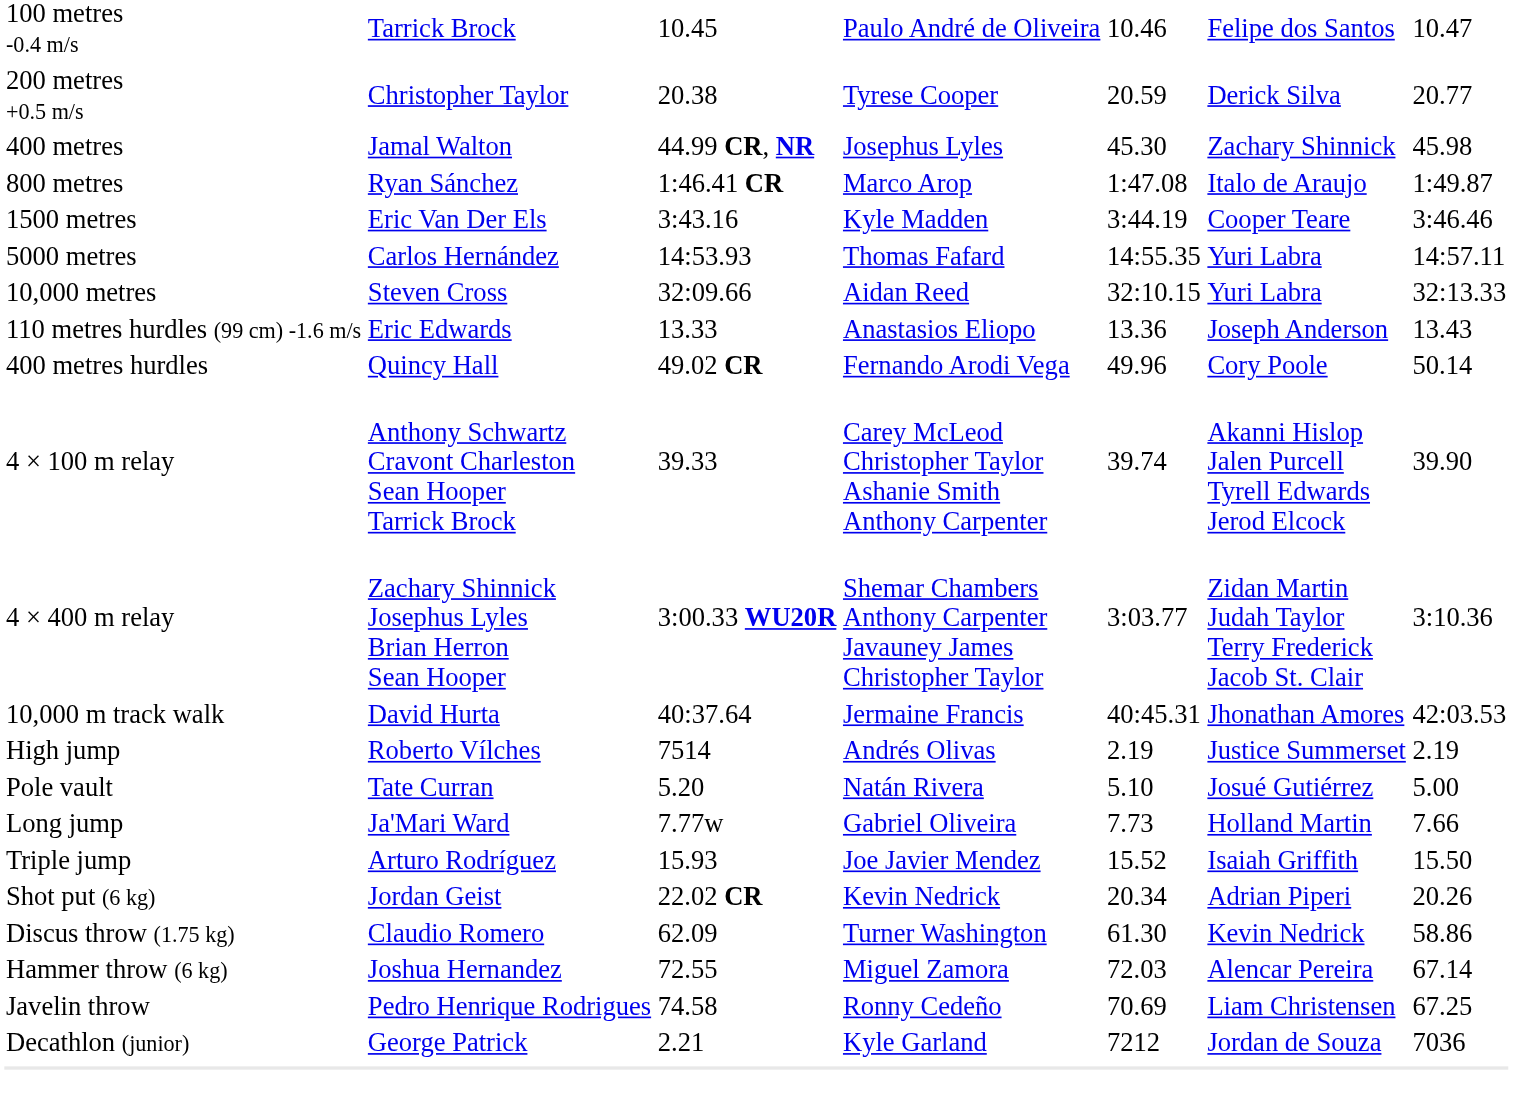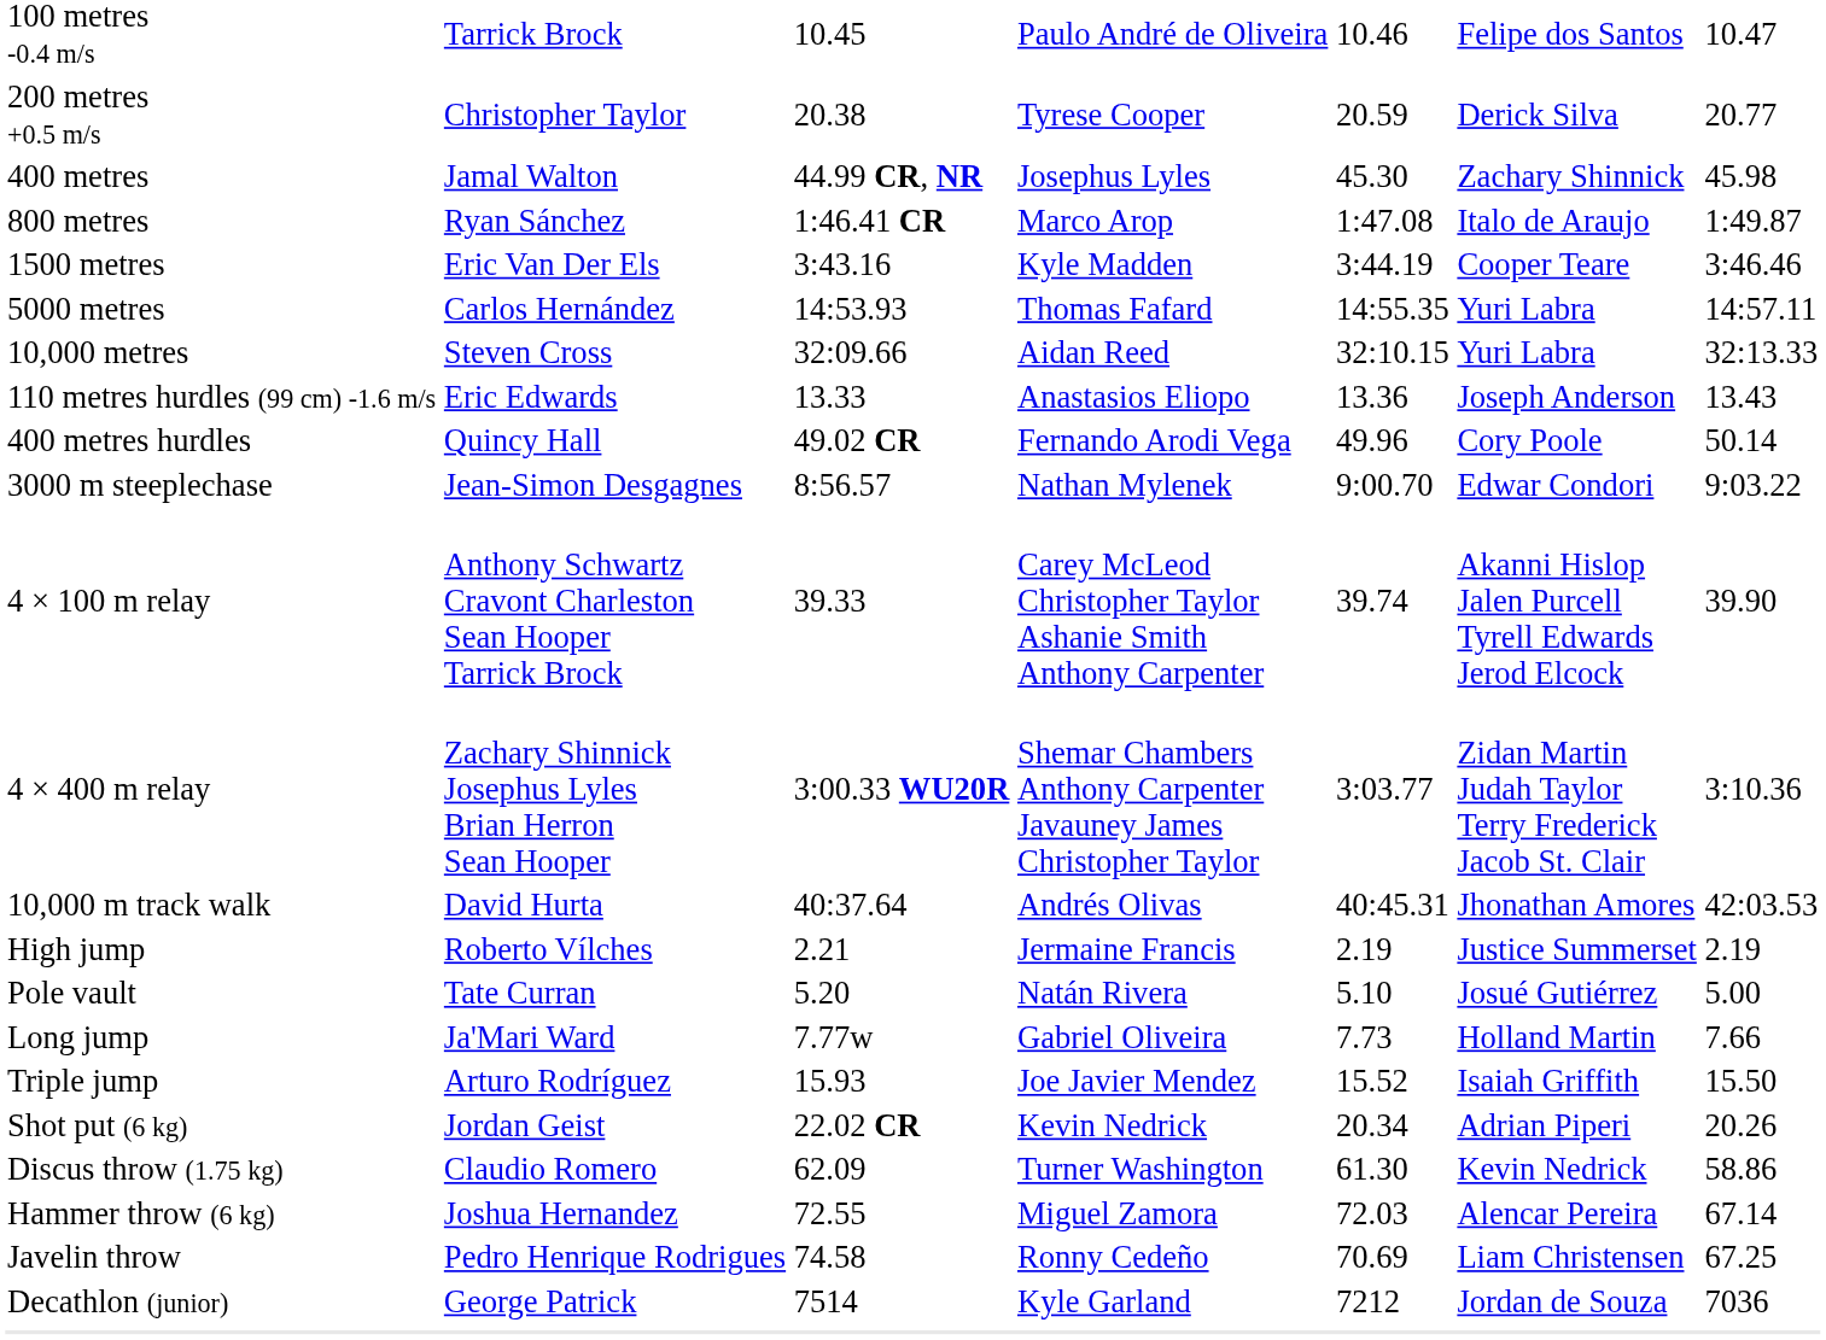+ row: 3000 m steeplechase | Jean-Simon Desgagnes | 8:56.57 | Nathan Mylenek | 9:00.70 | Edwar Condori | 9:03.22
10,000 m track walk | column 4: Jermaine Francis -> Andrés Olivas
High jump | column 3: 7514 -> 2.21
High jump | column 4: Andrés Olivas -> Jermaine Francis
Decathlon (junior) | column 3: 2.21 -> 7514
